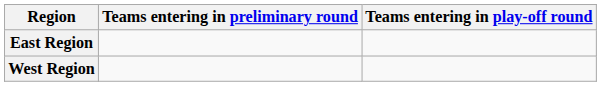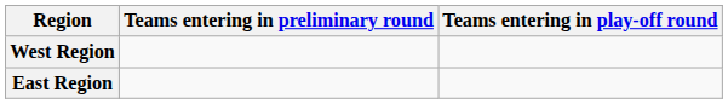rows swapped: West Region <-> East Region
